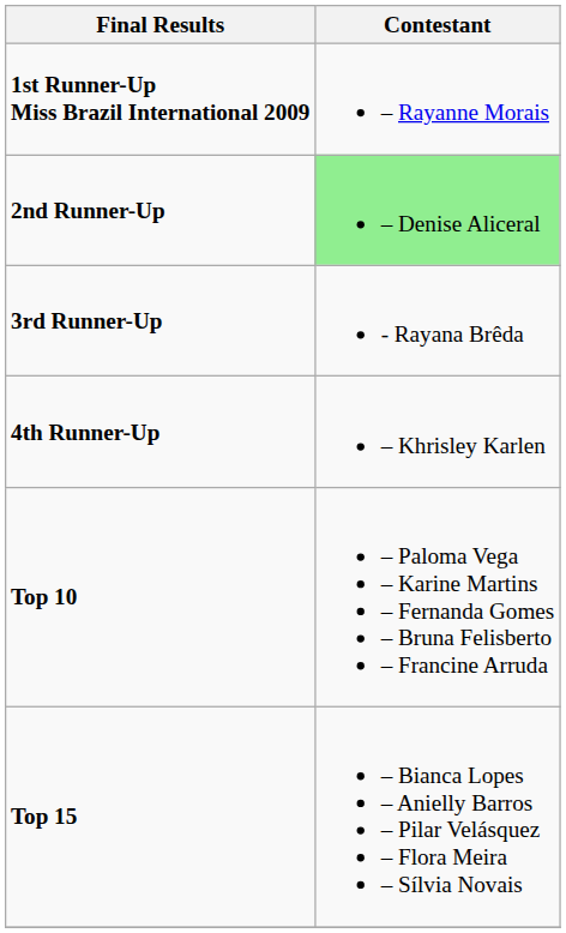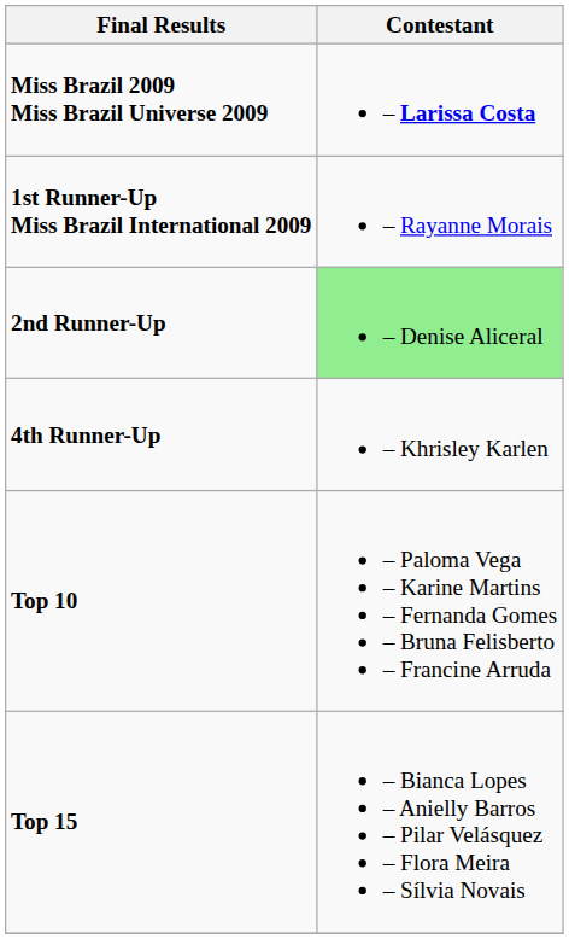+ row: Miss Brazil 2009 Miss Brazil Universe 2009 | – Larissa Costa
- row: 3rd Runner-Up | - Rayana Brêda
